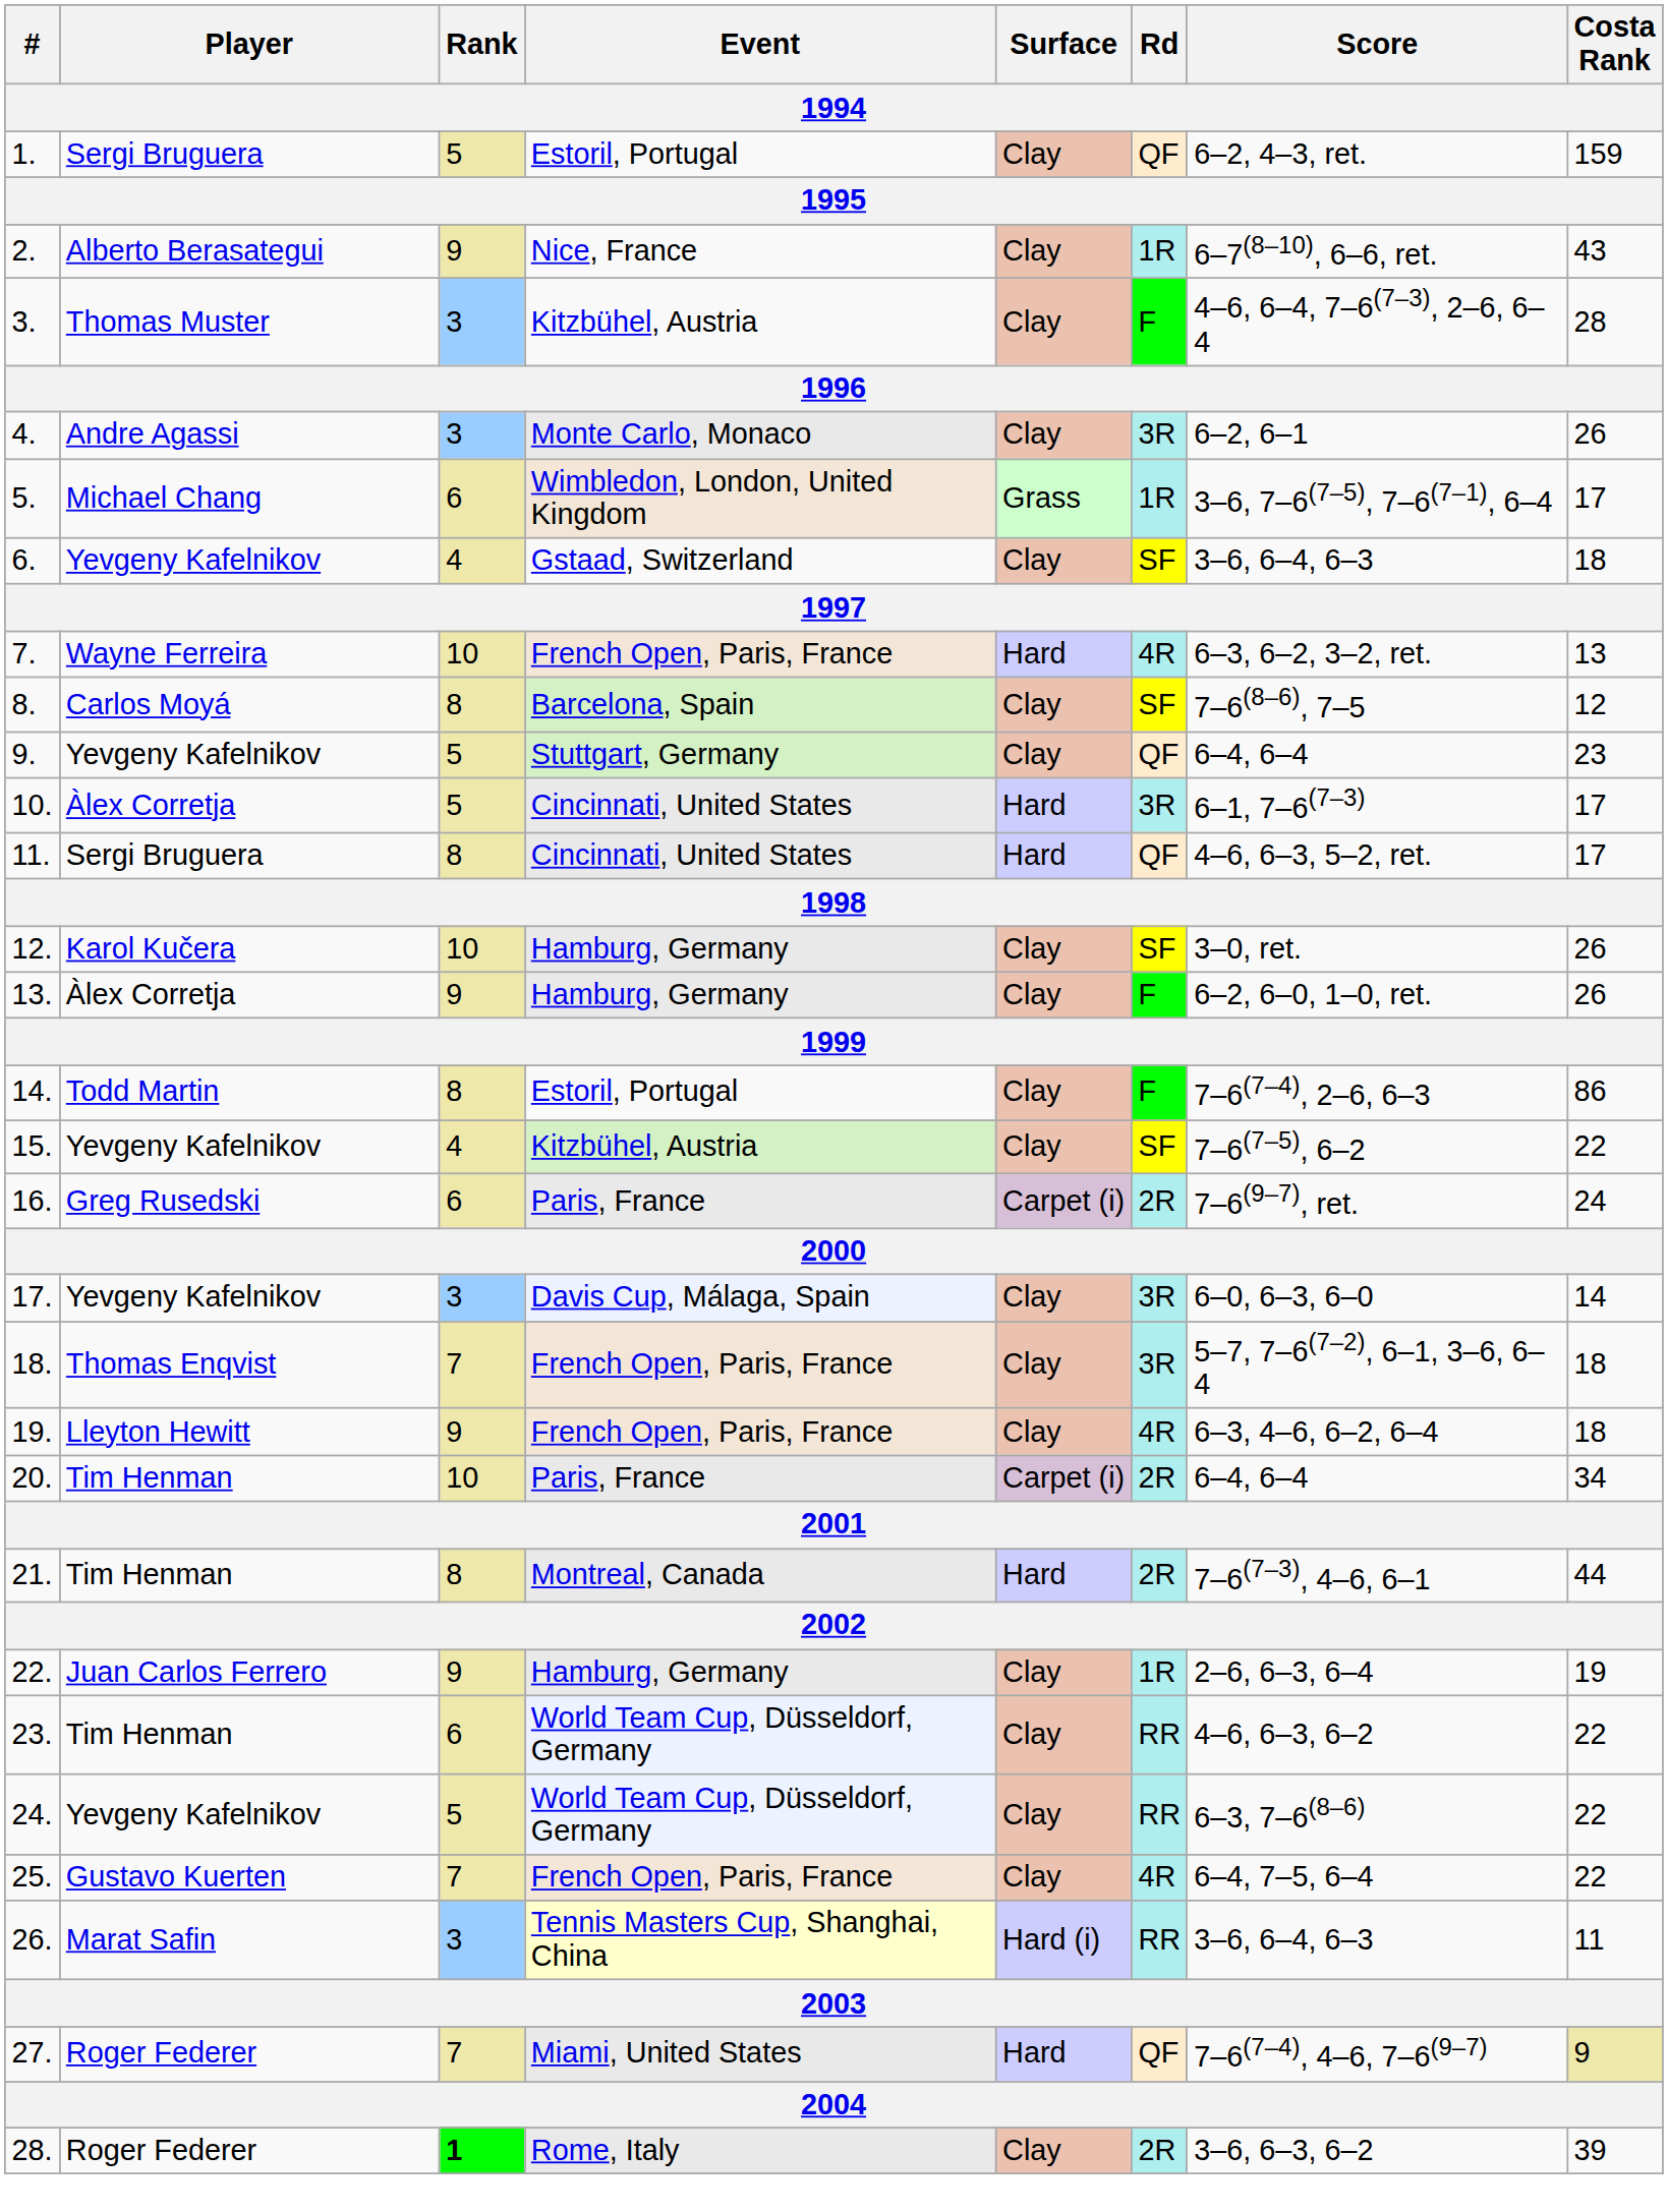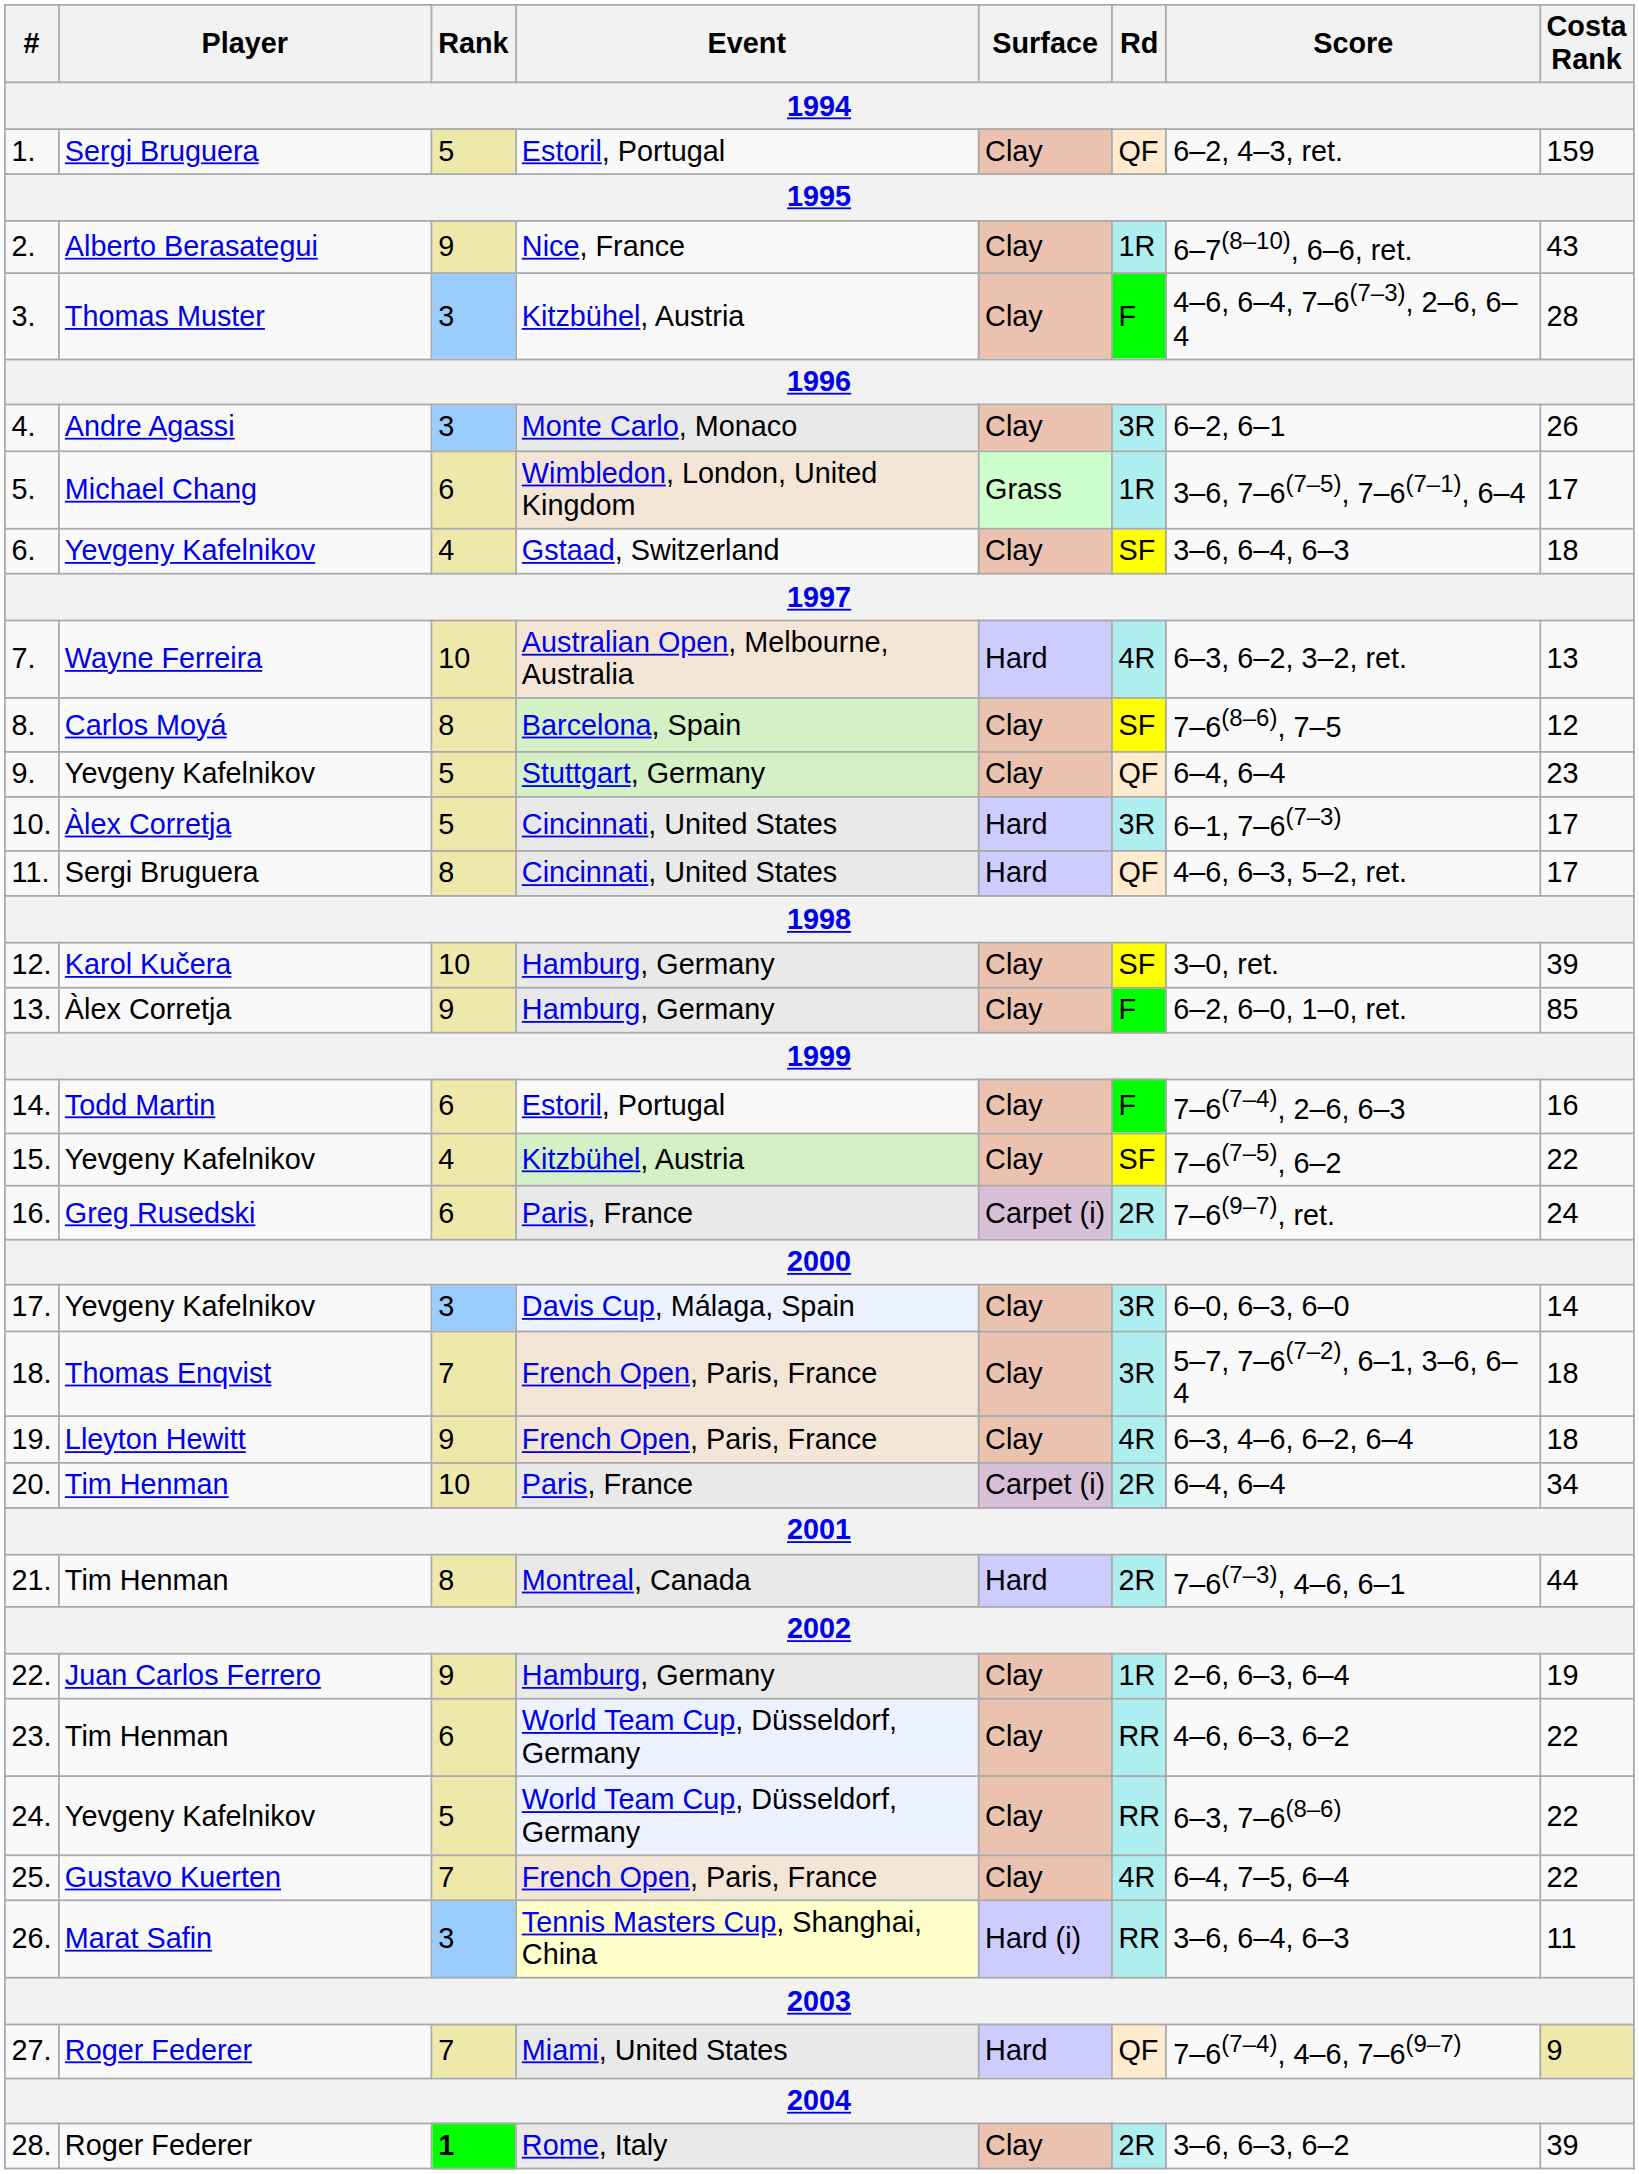7. | Event: French Open, Paris, France -> Australian Open, Melbourne, Australia
12. | Costa Rank: 26 -> 39
13. | Costa Rank: 26 -> 85
14. | Rank: 8 -> 6
14. | Costa Rank: 86 -> 16
